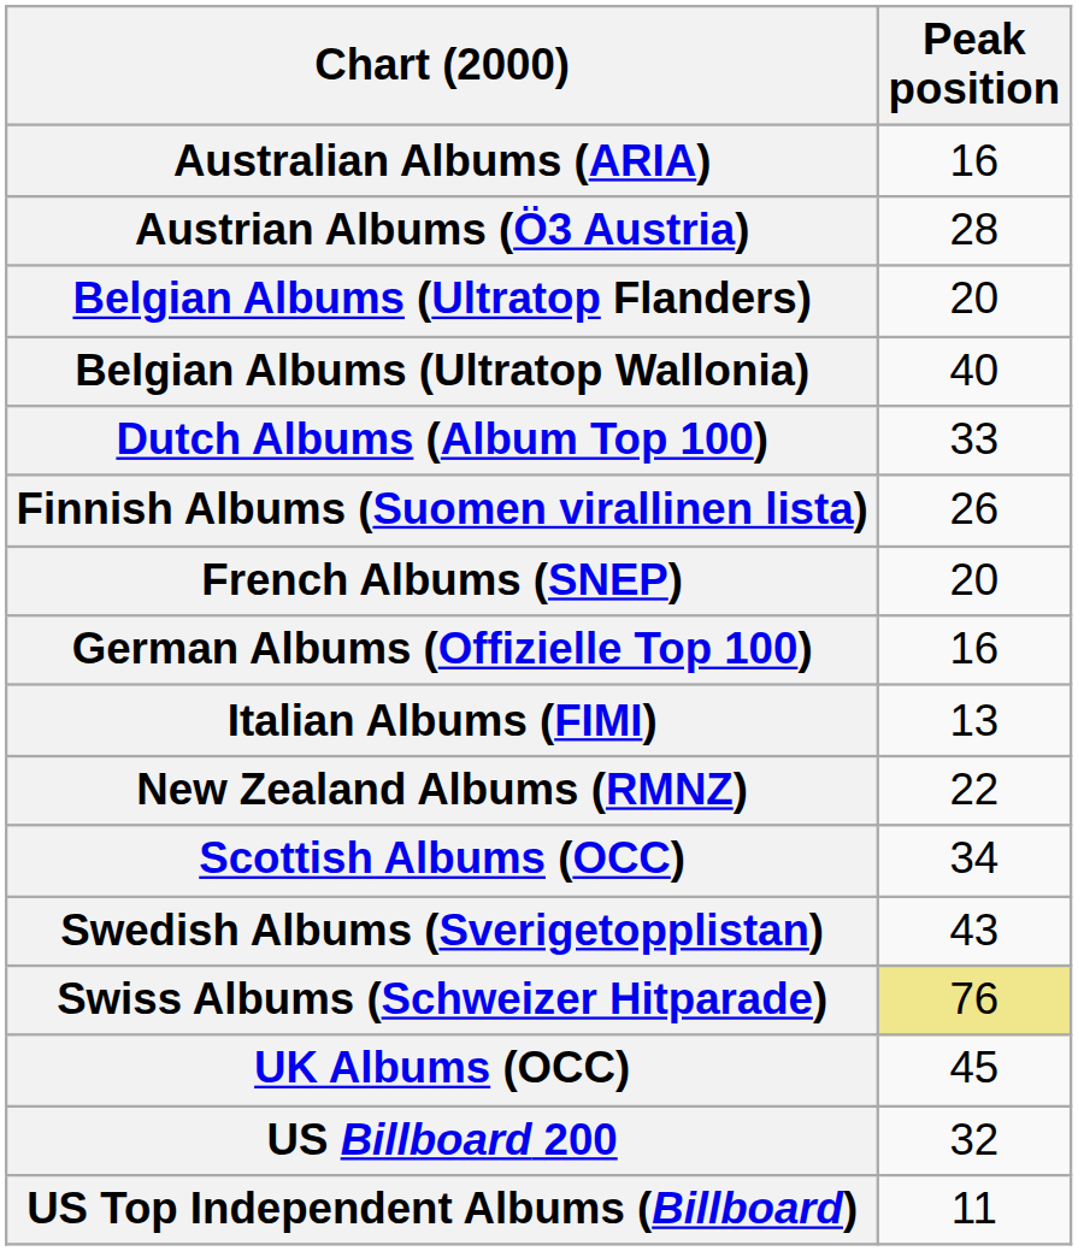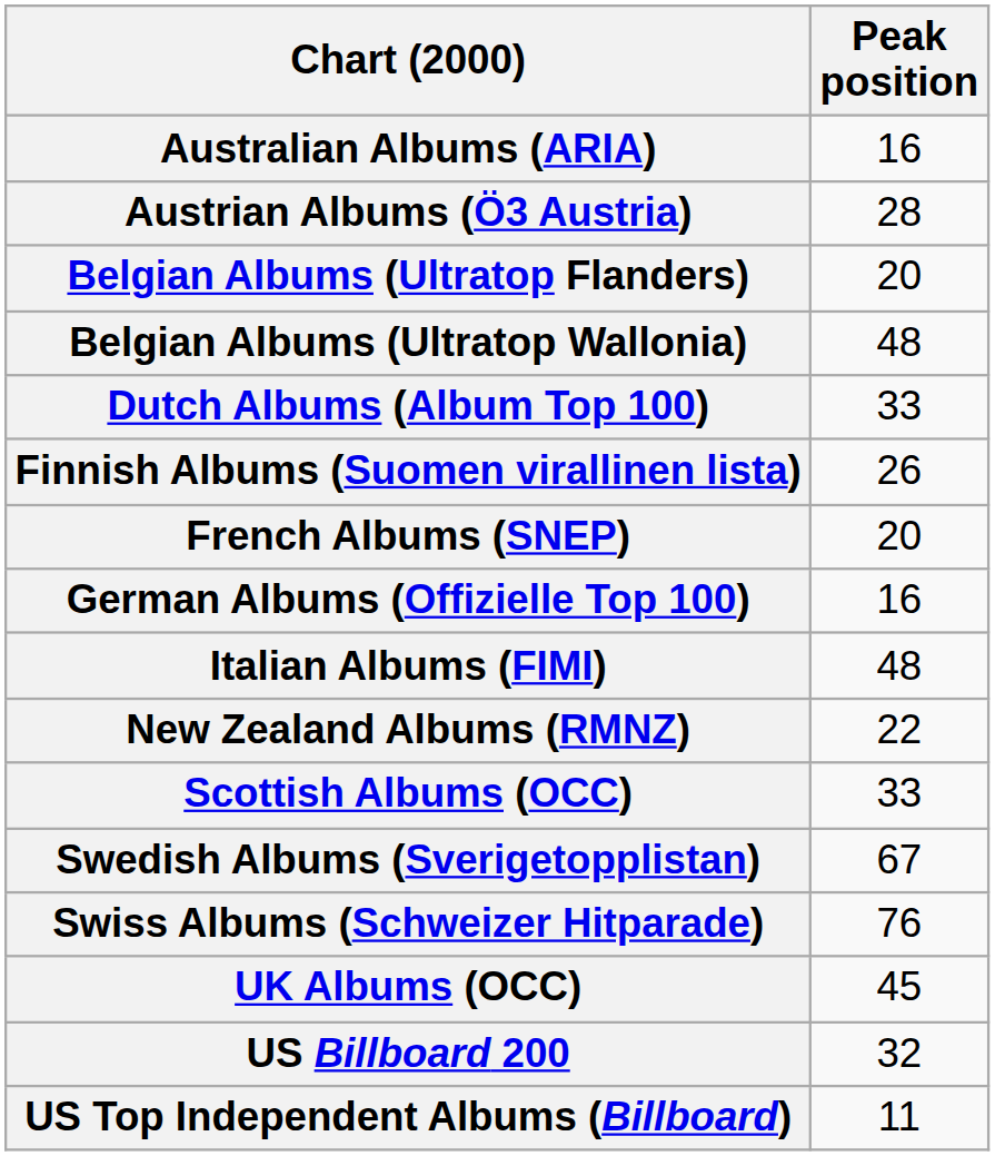Belgian Albums (Ultratop Wallonia) | Peak position: 40 -> 48
Italian Albums (FIMI) | Peak position: 13 -> 48
Scottish Albums (OCC) | Peak position: 34 -> 33
Swedish Albums (Sverigetopplistan) | Peak position: 43 -> 67
Swiss Albums (Schweizer Hitparade) | Peak position: khaki background -> no background
